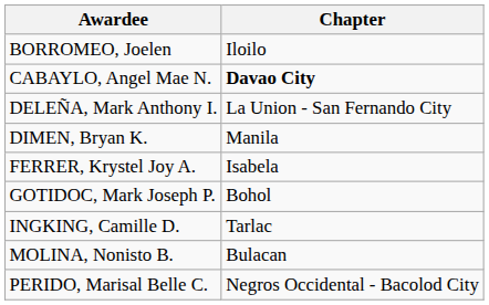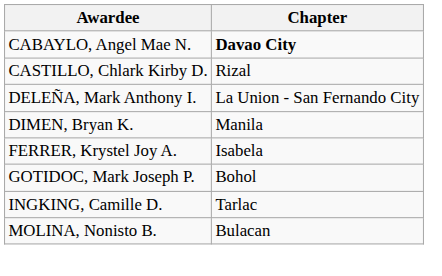- row: BORROMEO, Joelen | Iloilo
+ row: CASTILLO, Chlark Kirby D. | Rizal
- row: PERIDO, Marisal Belle C. | Negros Occidental - Bacolod City
